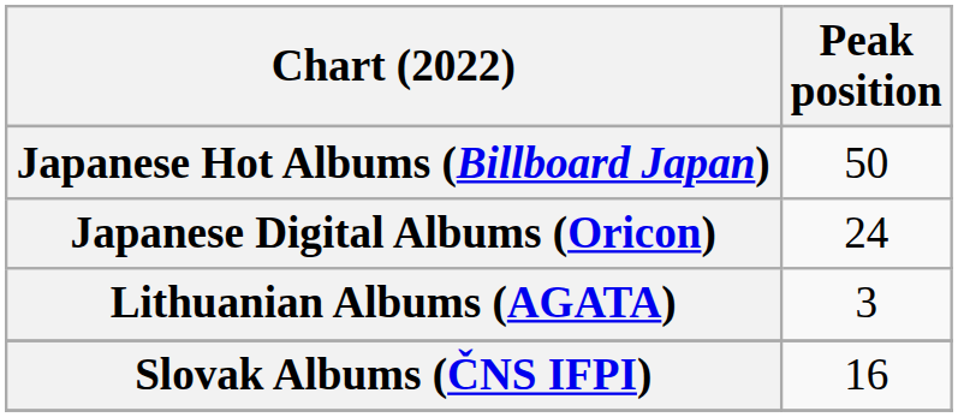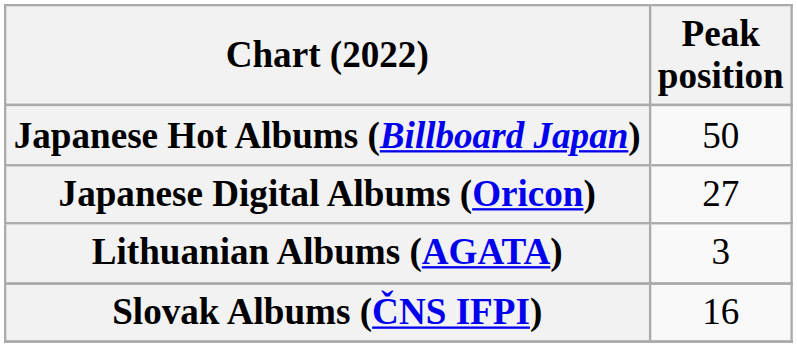Japanese Digital Albums (Oricon) | Peak position: 24 -> 27
